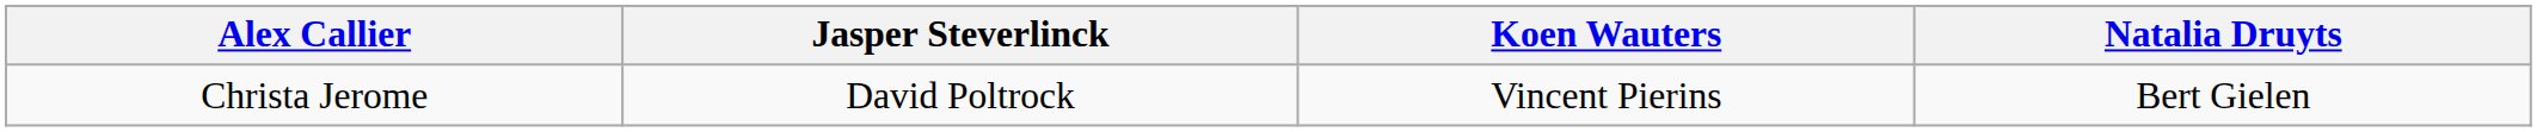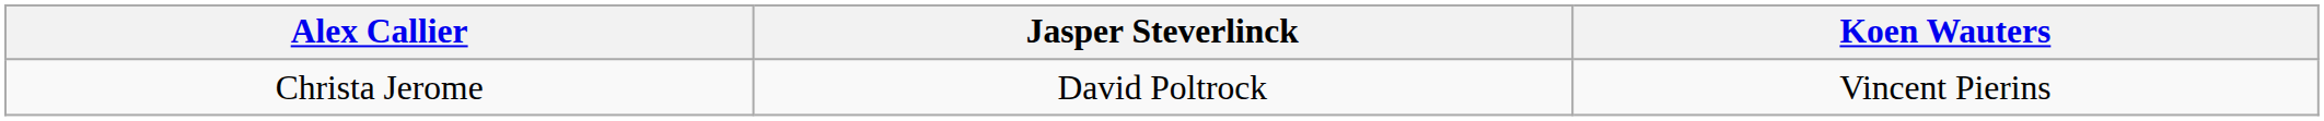- column: Natalia Druyts | Bert Gielen
